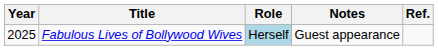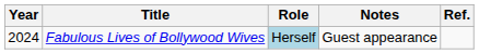Fabulous Lives of Bollywood Wives | Year: 2025 -> 2024
